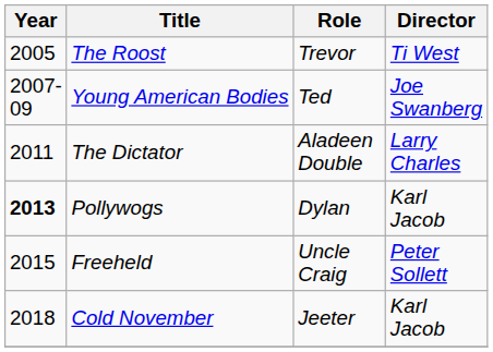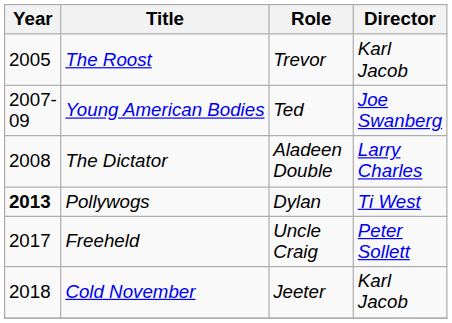The Roost | Director: Ti West -> Karl Jacob
The Dictator | Year: 2011 -> 2008
Pollywogs | Director: Karl Jacob -> Ti West
Freeheld | Year: 2015 -> 2017
